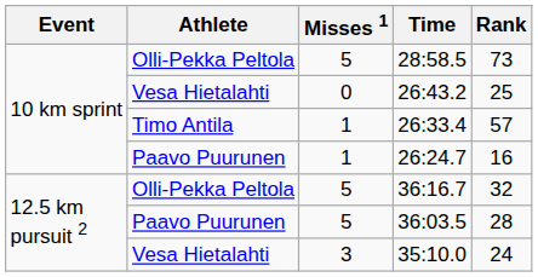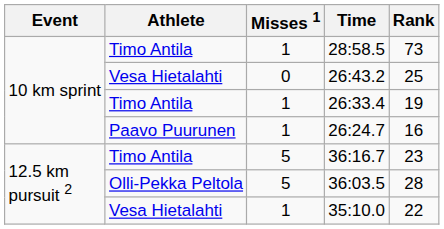28:58.5 | Athlete: Olli-Pekka Peltola -> Timo Antila
28:58.5 | Misses 1: 5 -> 1
26:33.4 | Rank: 57 -> 19
36:16.7 | Athlete: Olli-Pekka Peltola -> Timo Antila
36:16.7 | Rank: 32 -> 23
36:03.5 | Athlete: Paavo Puurunen -> Olli-Pekka Peltola
35:10.0 | Misses 1: 3 -> 1
35:10.0 | Rank: 24 -> 22
